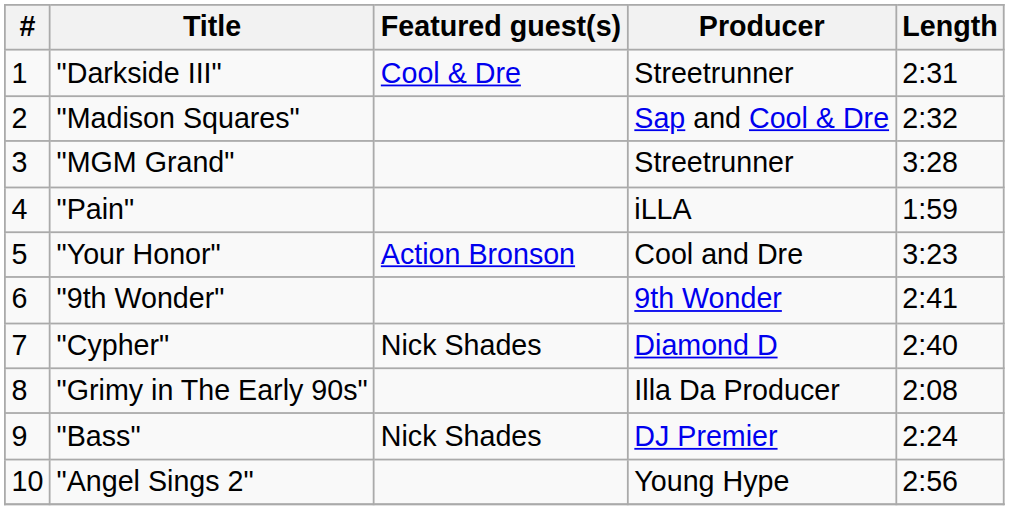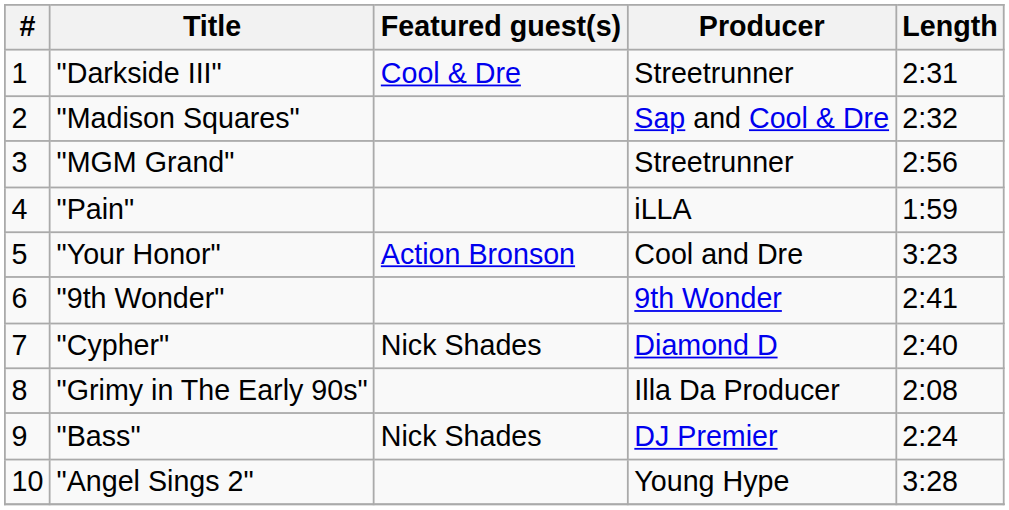"MGM Grand" | Length: 3:28 -> 2:56
"Angel Sings 2" | Length: 2:56 -> 3:28
